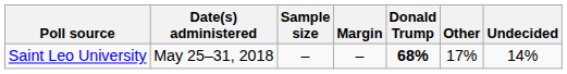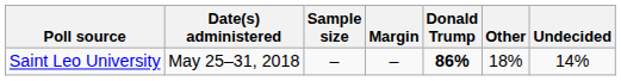Saint Leo University | Donald Trump: 68% -> 86%
Saint Leo University | Other: 17% -> 18%
